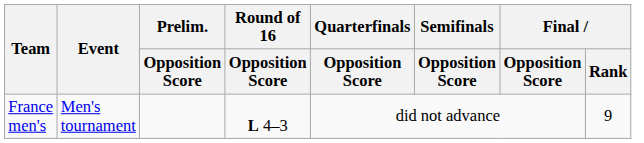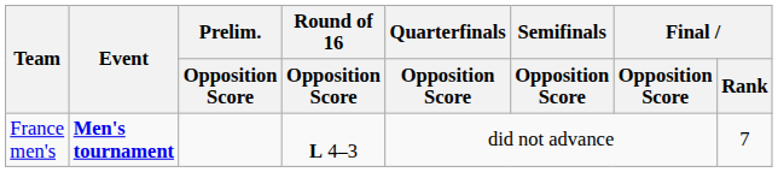France men's | Event: normal -> bold
France men's | Final / Rank: 9 -> 7
